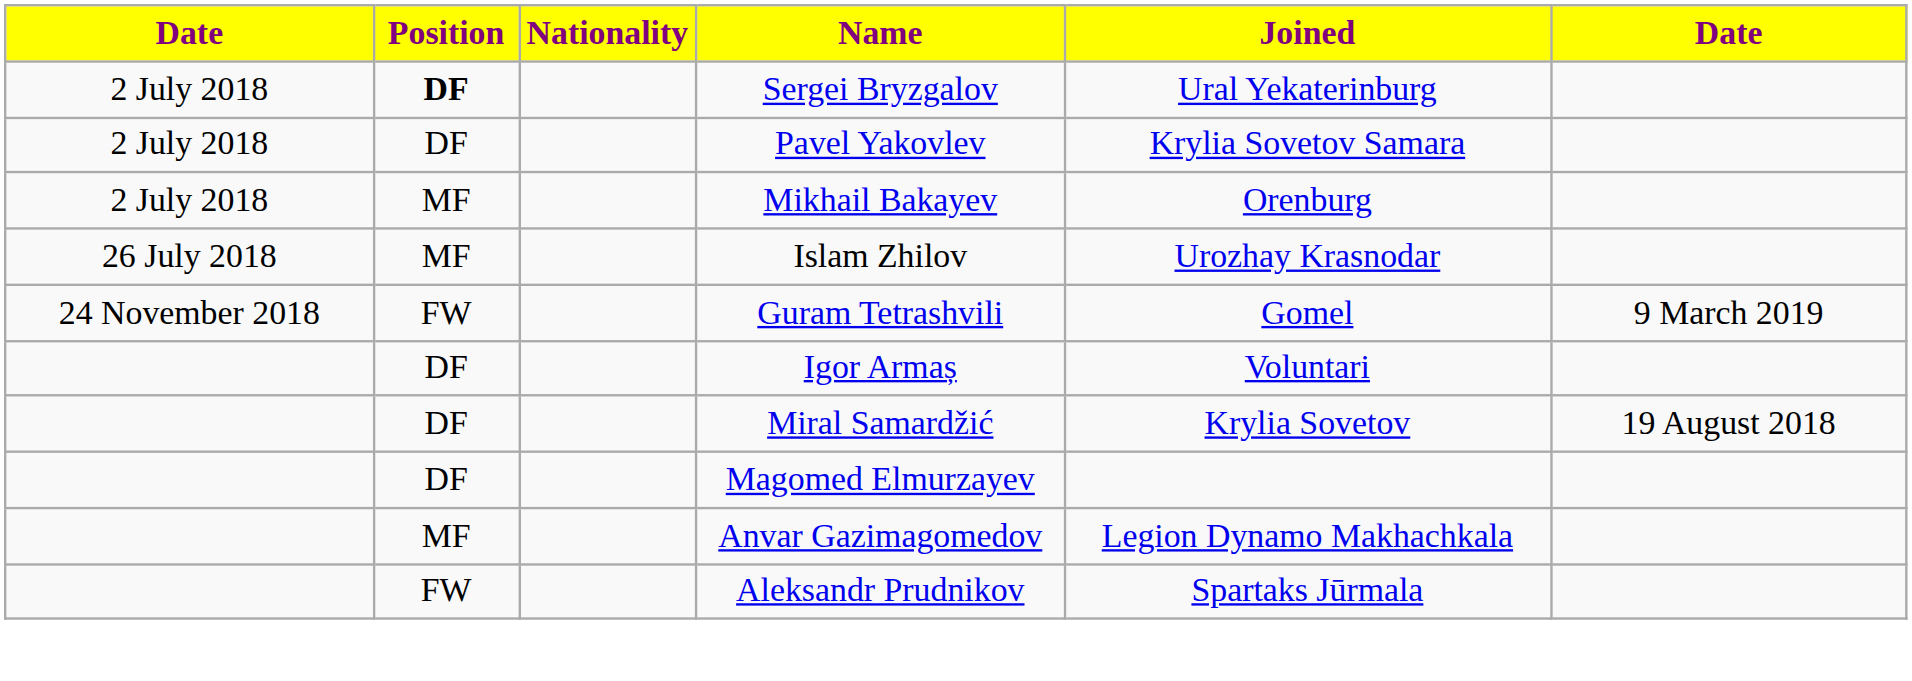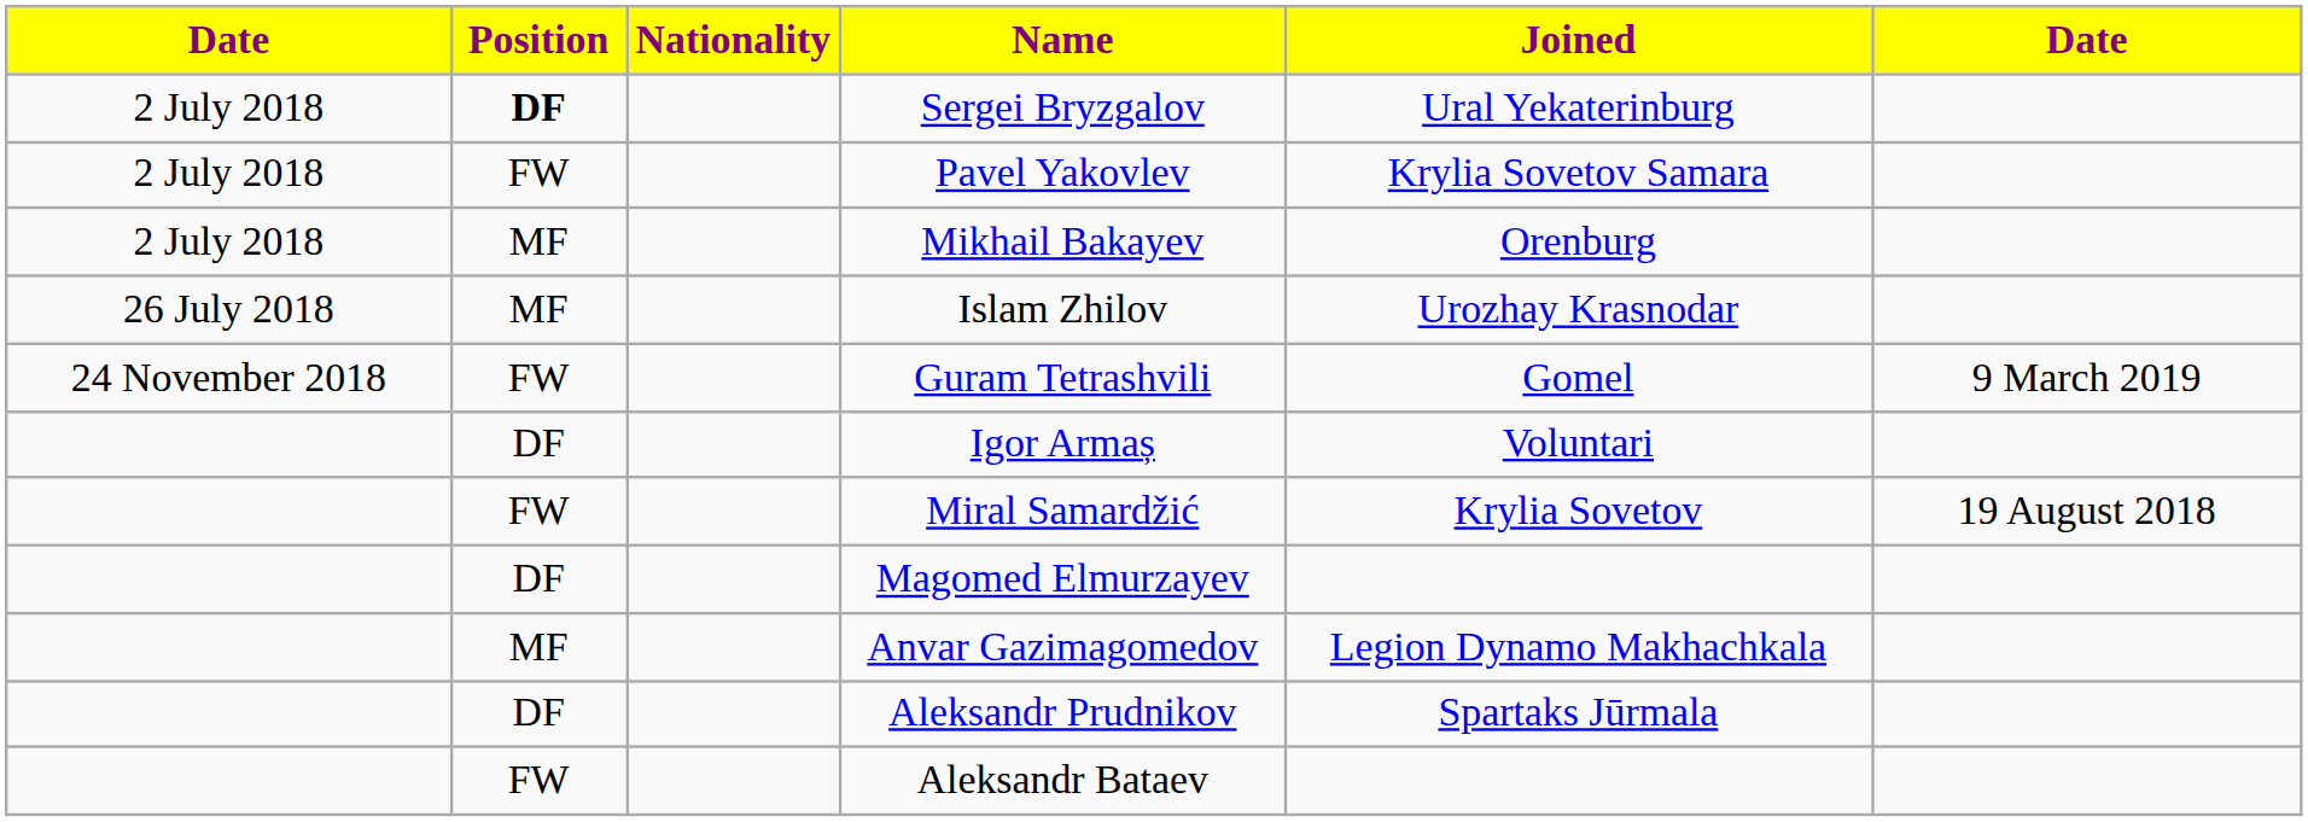Pavel Yakovlev | Position: DF -> FW
Miral Samardžić | Position: DF -> FW
Aleksandr Prudnikov | Position: FW -> DF
+ row: FW | Aleksandr Bataev
